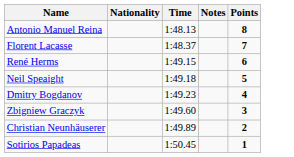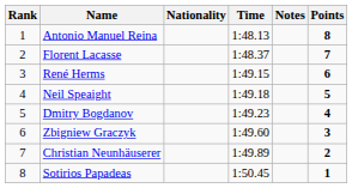+ column: Rank | 1 | 2 | 3 | 4 | 5 | 6 | 7 | 8
